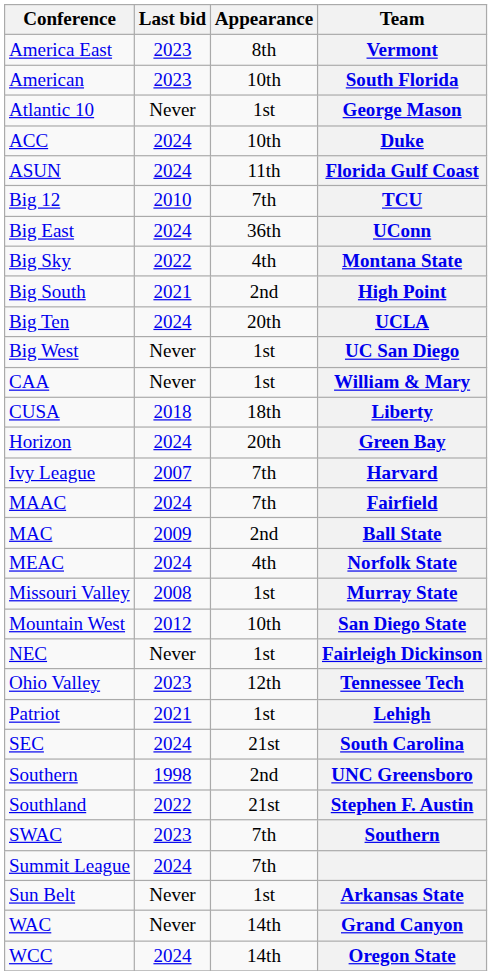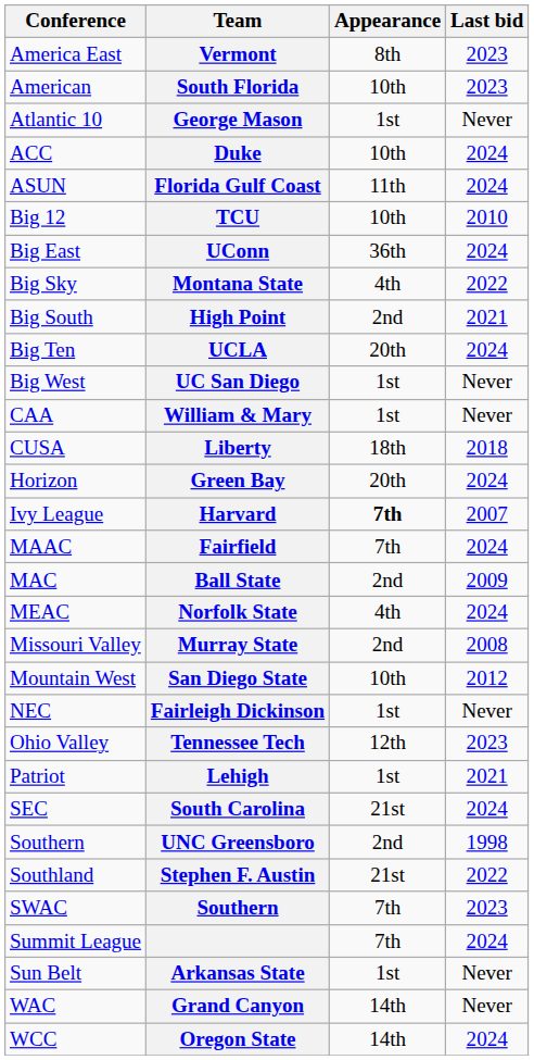columns swapped: Team <-> Last bid
Big 12 | Appearance: 7th -> 10th
Ivy League | Appearance: normal -> bold
Missouri Valley | Appearance: 1st -> 2nd
